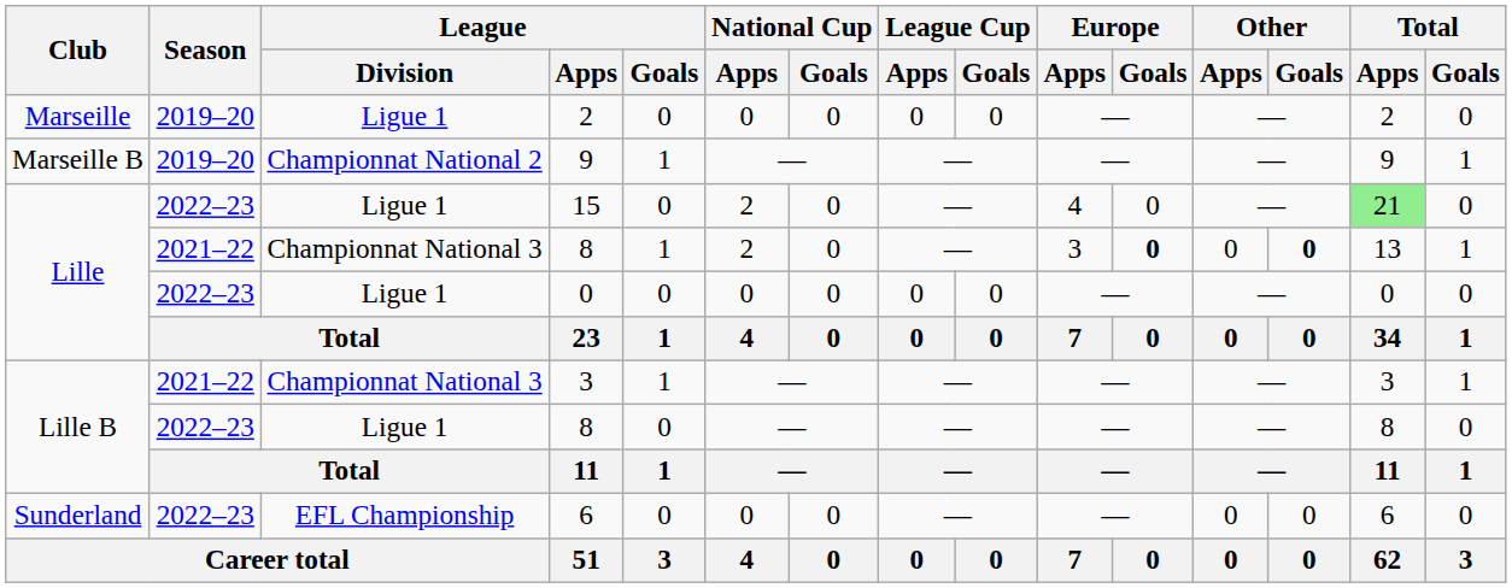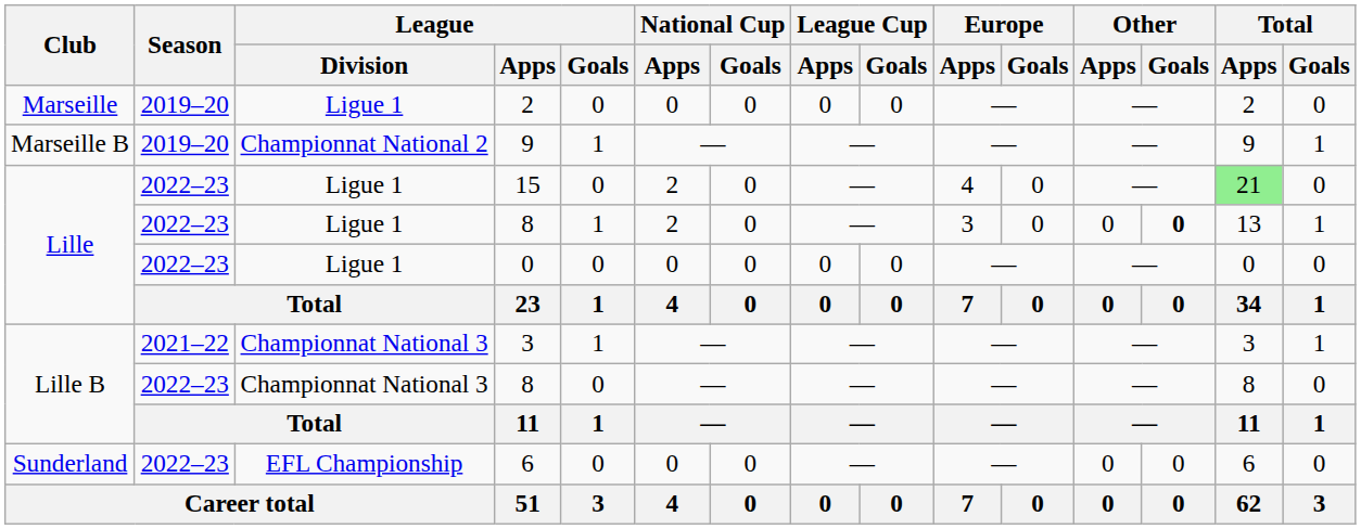Lille / 8 | Season: 2021–22 -> 2022–23
Lille / 8 | League / Division: Championnat National 3 -> Ligue 1
Lille / 8 | Europe / Goals: bold -> normal
Lille B / 8 | League / Division: Ligue 1 -> Championnat National 3
